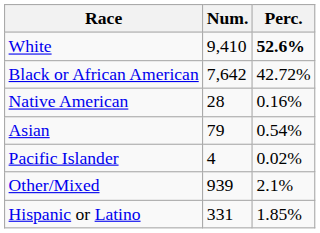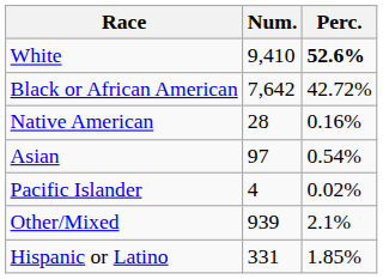Asian | Num.: 79 -> 97
